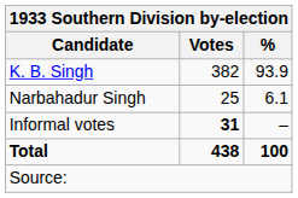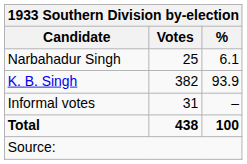rows swapped: K. B. Singh <-> Narbahadur Singh
Informal votes | Votes: bold -> normal
